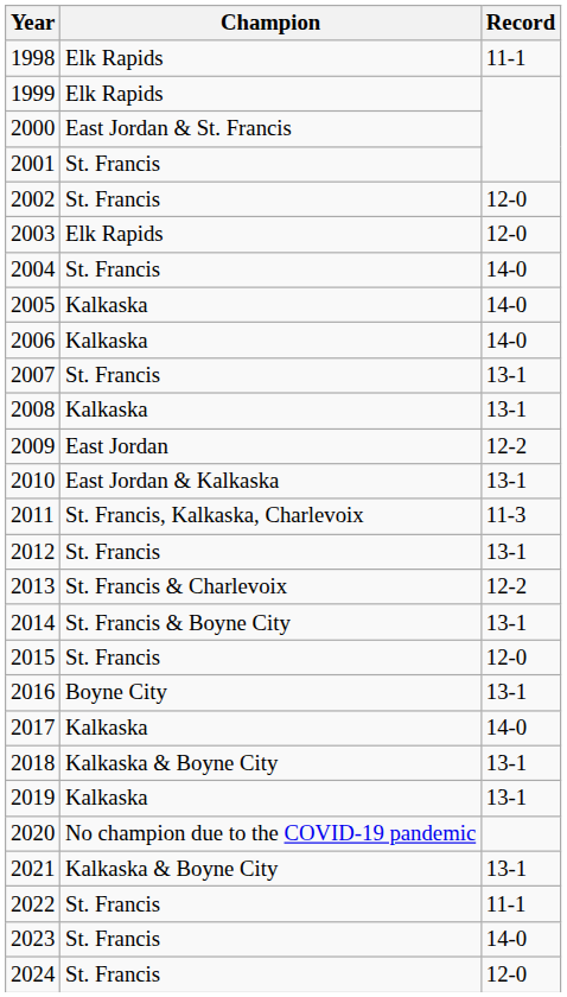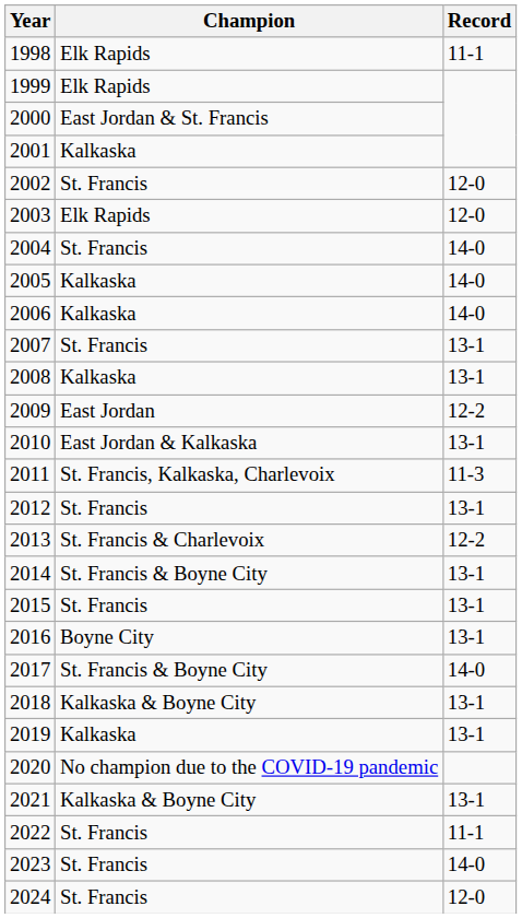2001 | Champion: St. Francis -> Kalkaska
2015 | Record: 12-0 -> 13-1
2017 | Champion: Kalkaska -> St. Francis & Boyne City
